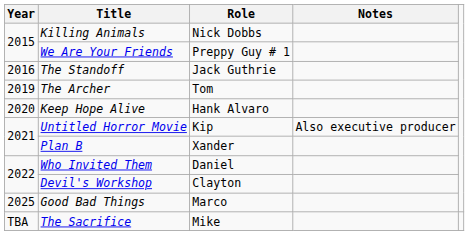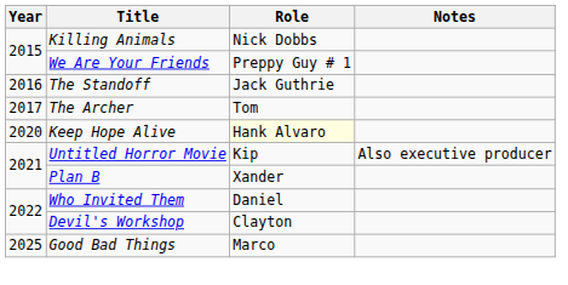The Archer | Year: 2019 -> 2017
Keep Hope Alive | Role: no background -> lightyellow background
- row: TBA | The Sacrifice | Mike
